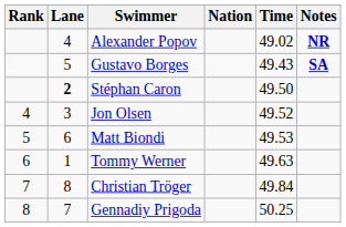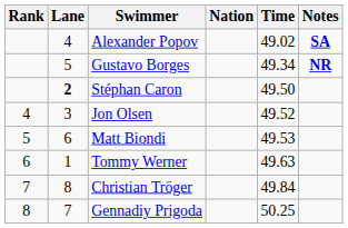Alexander Popov | Notes: NR -> SA
Gustavo Borges | Time: 49.43 -> 49.34
Gustavo Borges | Notes: SA -> NR
